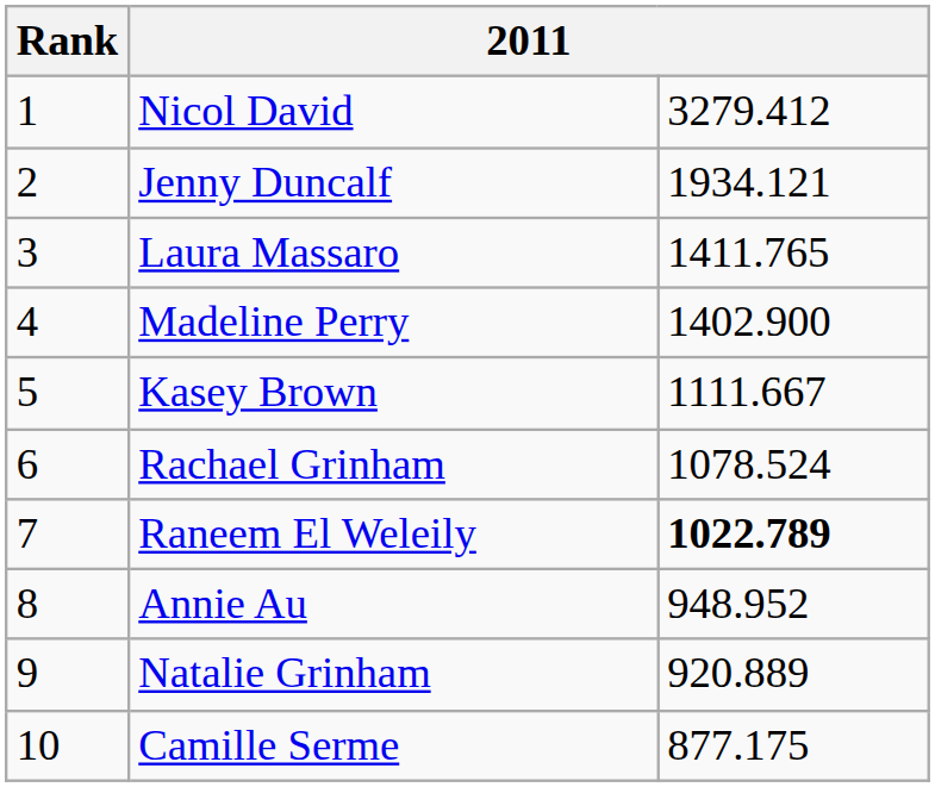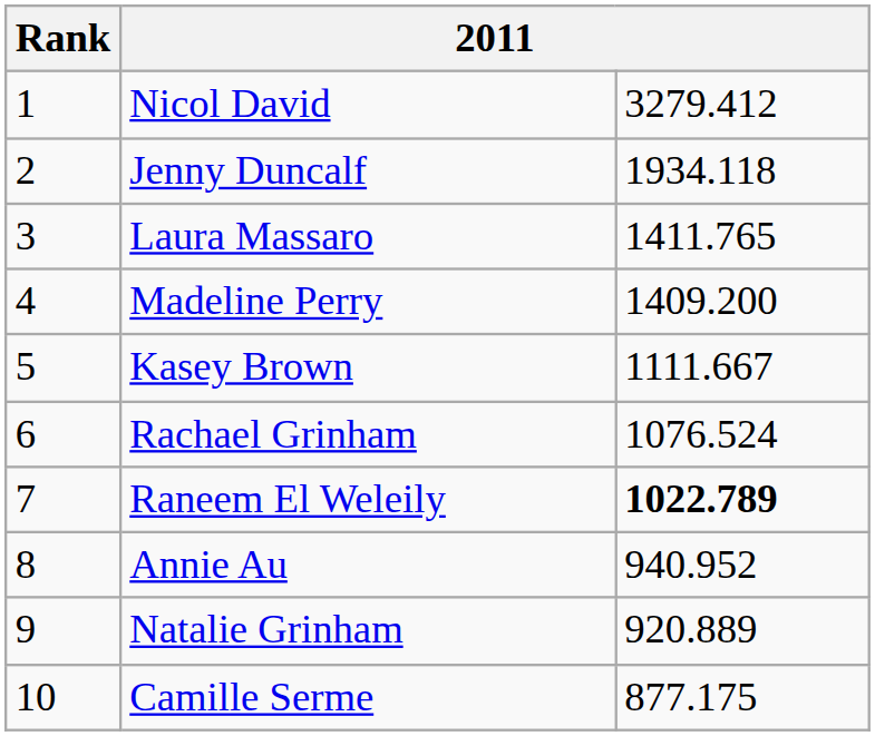Jenny Duncalf | column 3: 1934.121 -> 1934.118
Madeline Perry | column 3: 1402.900 -> 1409.200
Rachael Grinham | column 3: 1078.524 -> 1076.524
Annie Au | column 3: 948.952 -> 940.952
